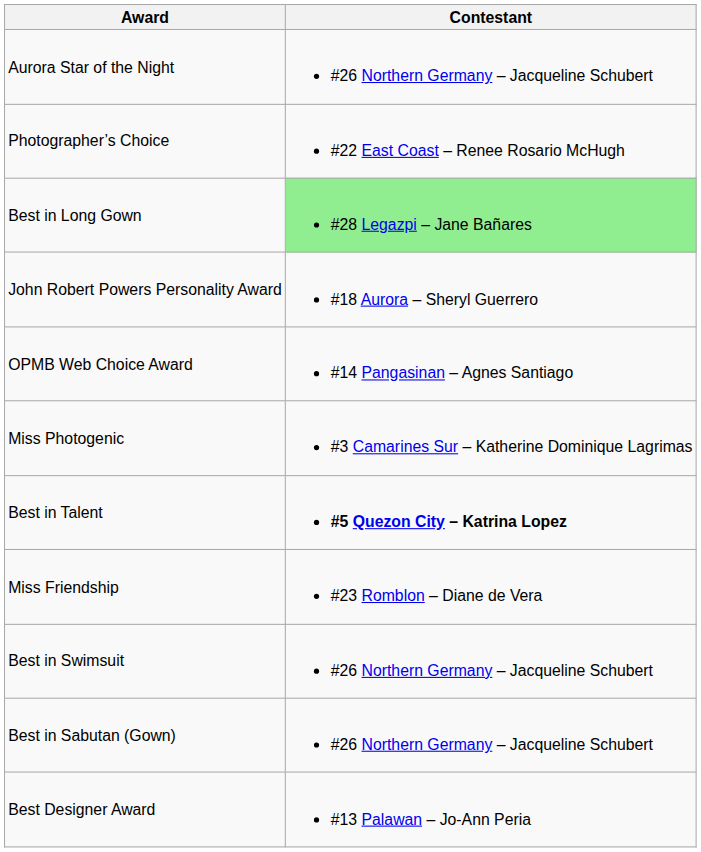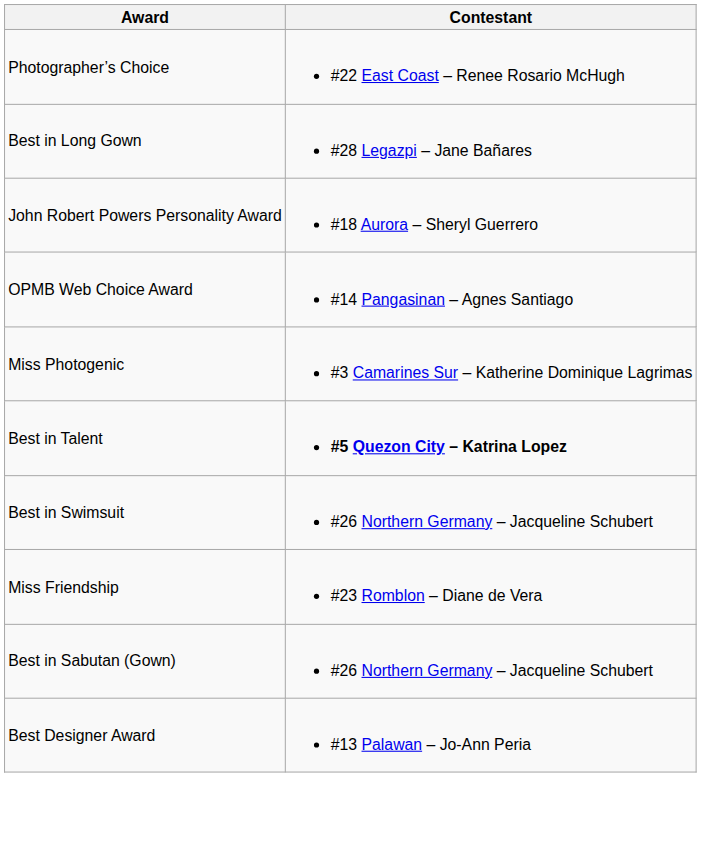- row: Aurora Star of the Night | #26 Northern Germany – Jacqueline Schubert
Best in Long Gown | Contestant: lightgreen background -> no background
rows swapped: Miss Friendship <-> Best in Swimsuit
